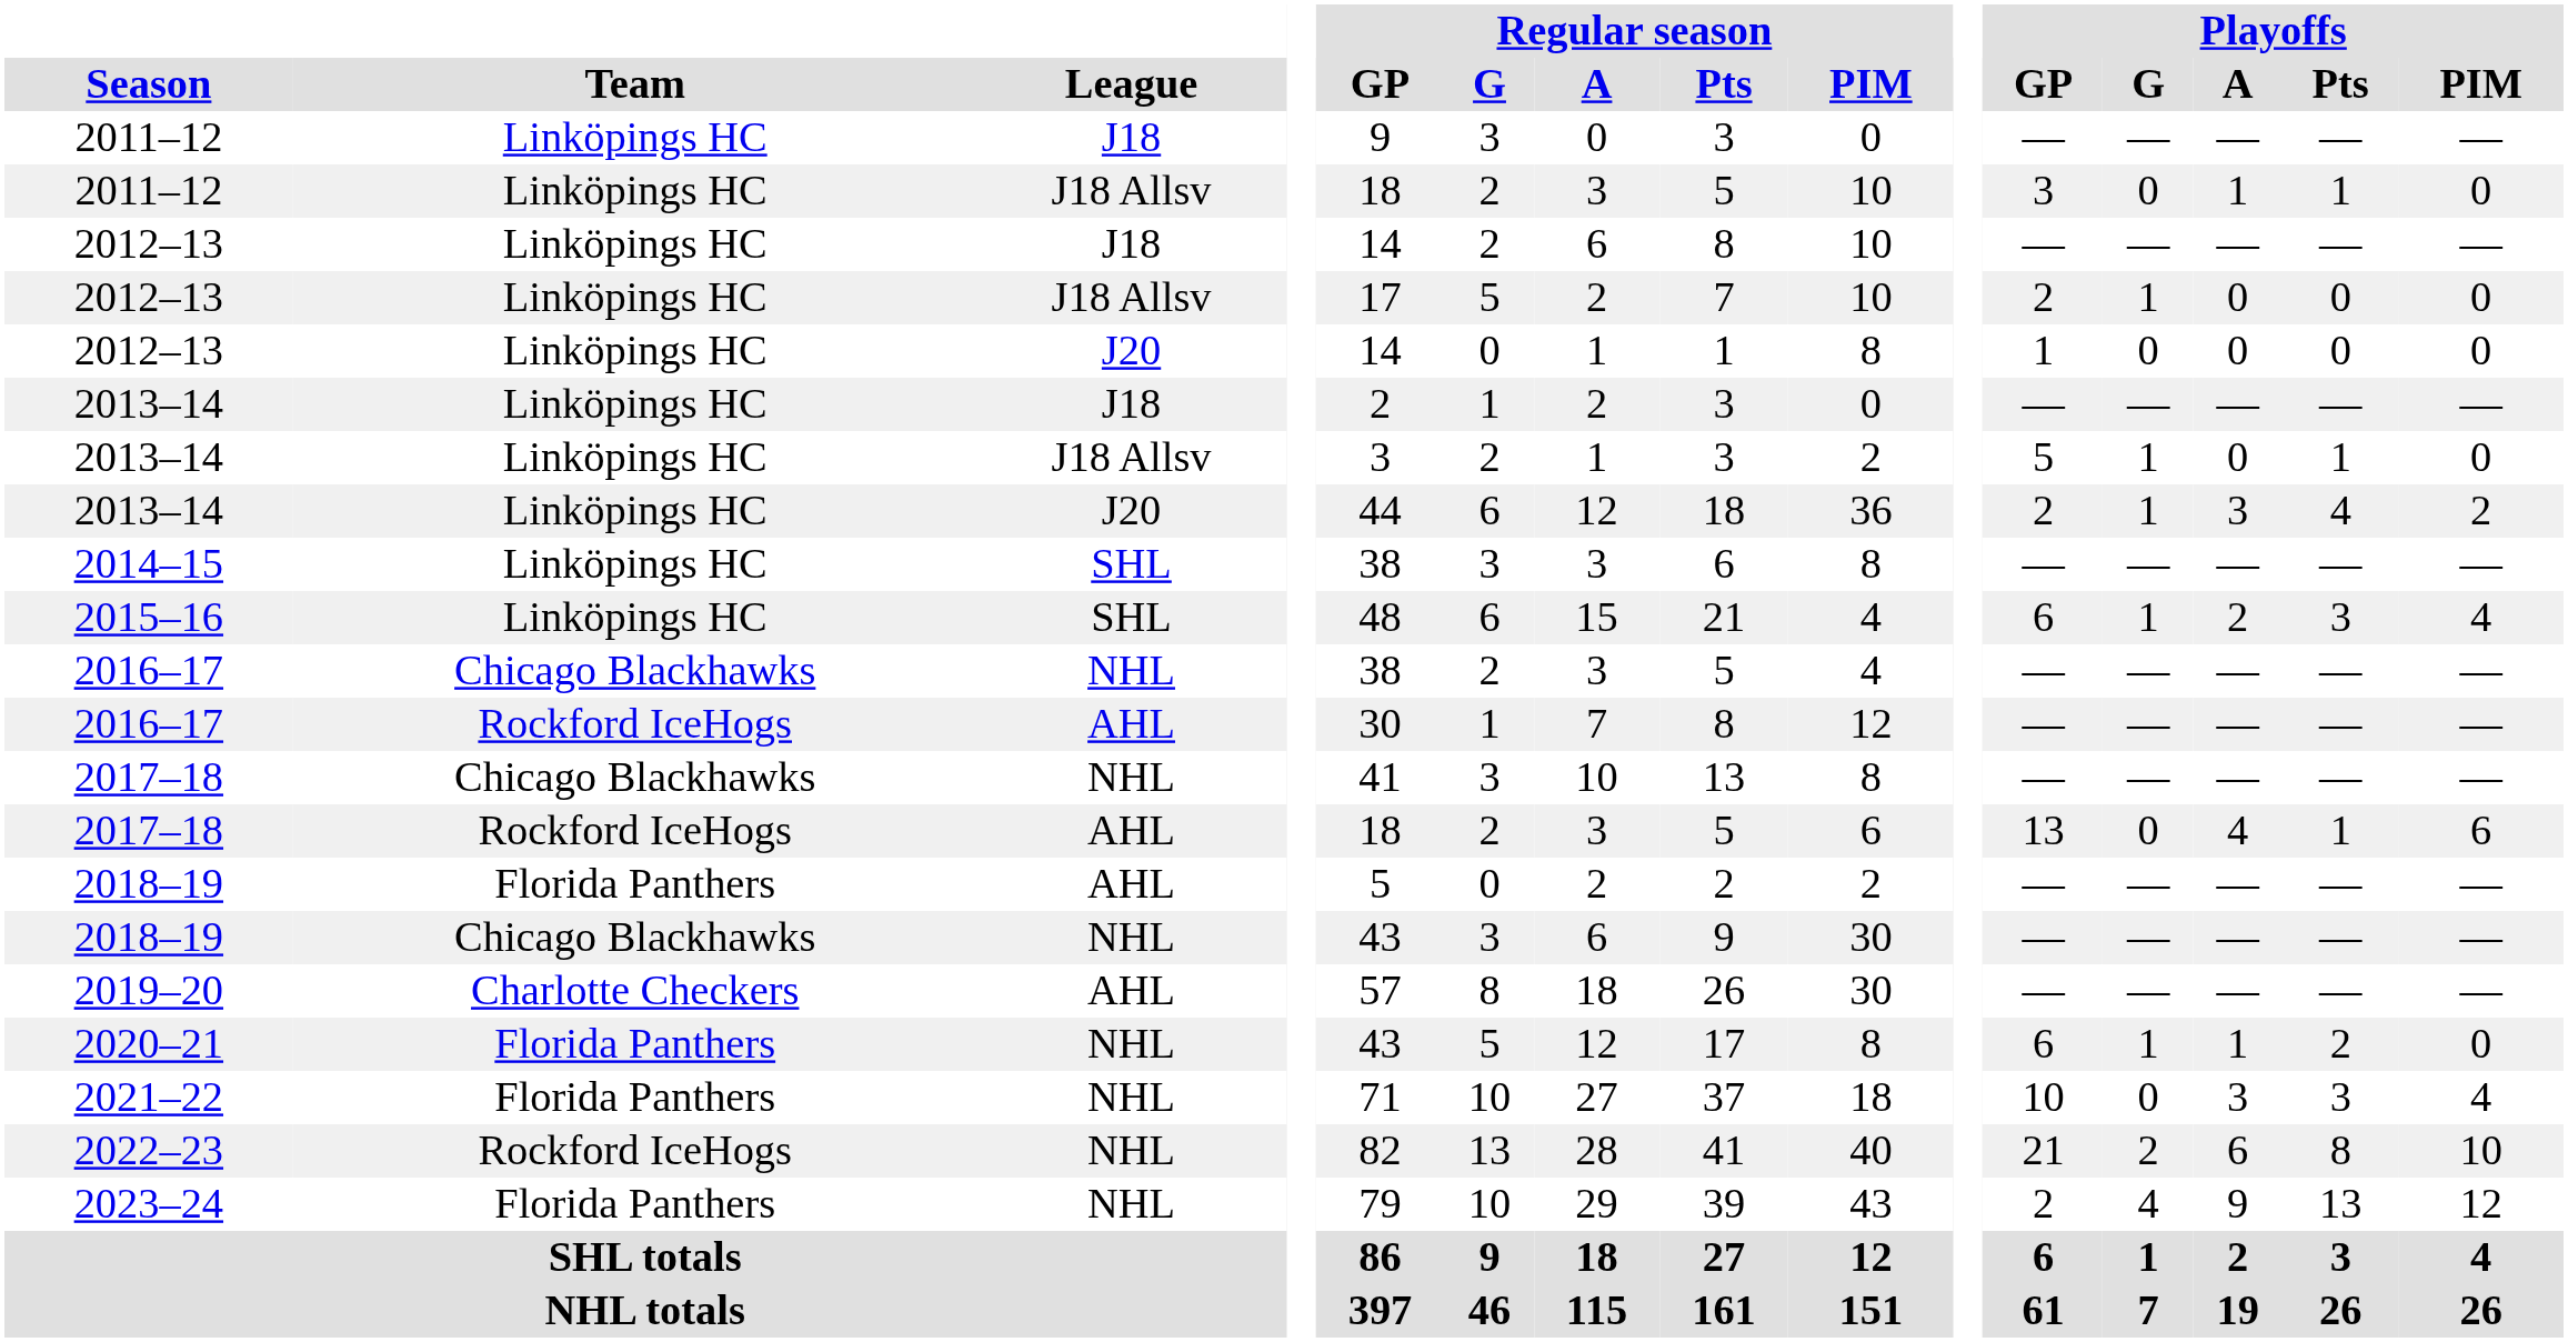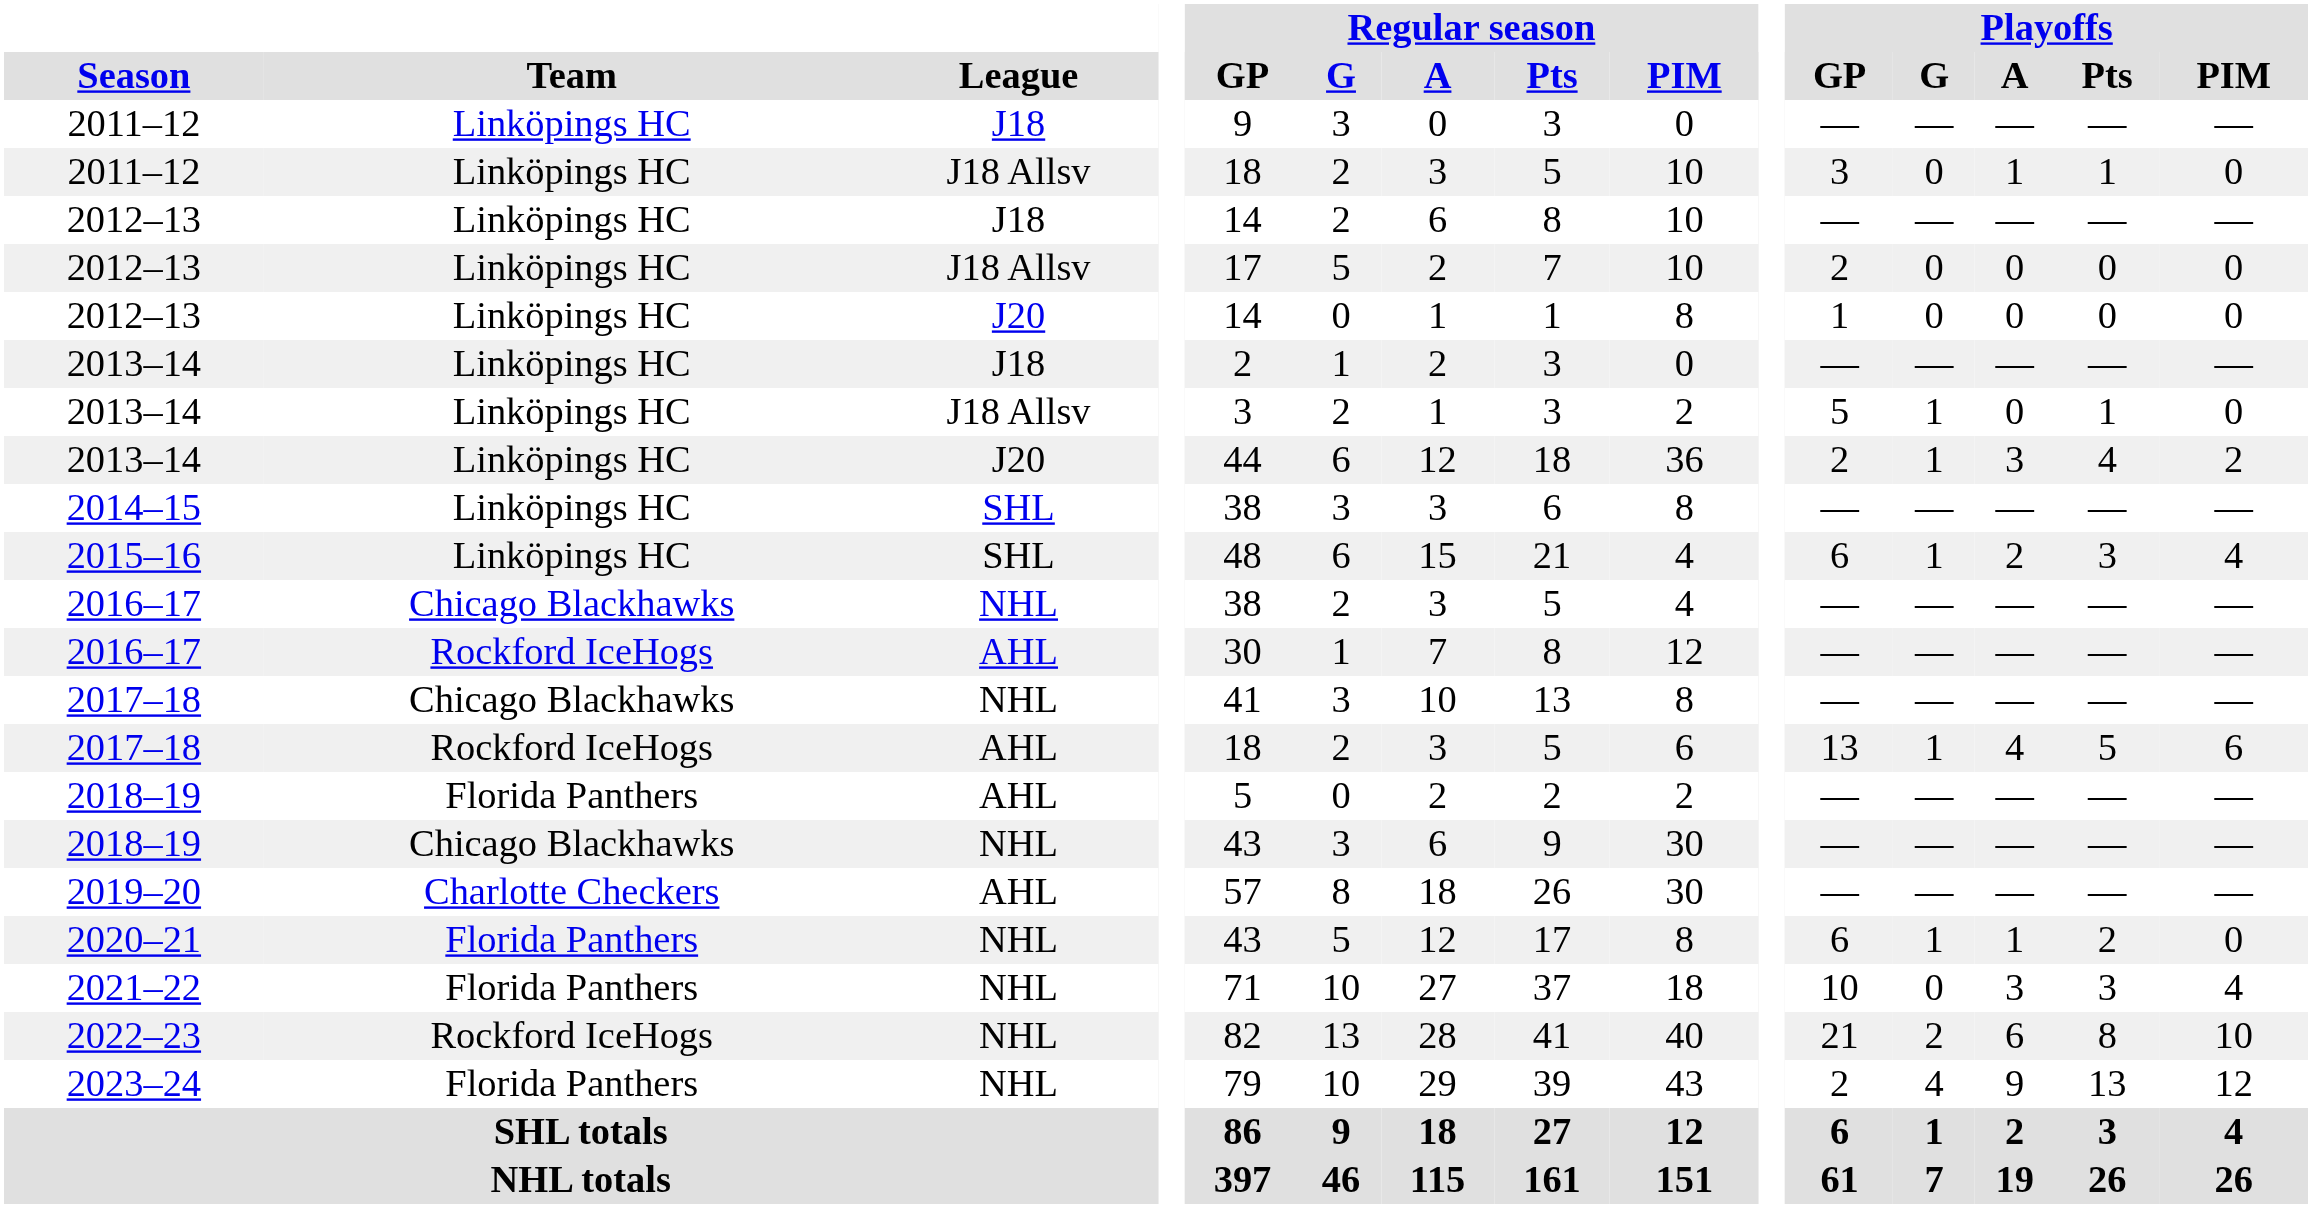2012–13 / J18 Allsv | Playoffs / G: 1 -> 0
2017–18 / AHL | Playoffs / G: 0 -> 1
2017–18 / AHL | Playoffs / Pts: 1 -> 5
